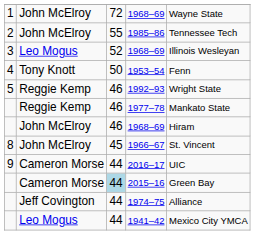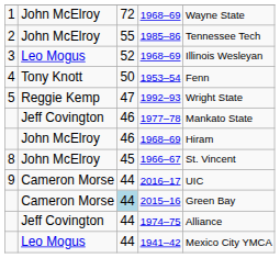1992–93 | column 3: 46 -> 47
1977–78 | column 2: Reggie Kemp -> Jeff Covington
